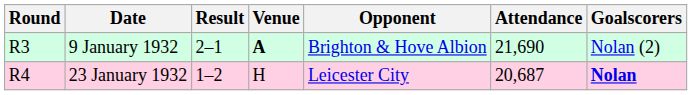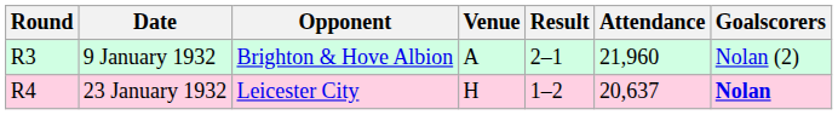columns swapped: Opponent <-> Result
9 January 1932 | Venue: bold -> normal
9 January 1932 | Attendance: 21,690 -> 21,960
23 January 1932 | Attendance: 20,687 -> 20,637
